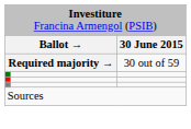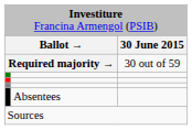+ row: Absentees
